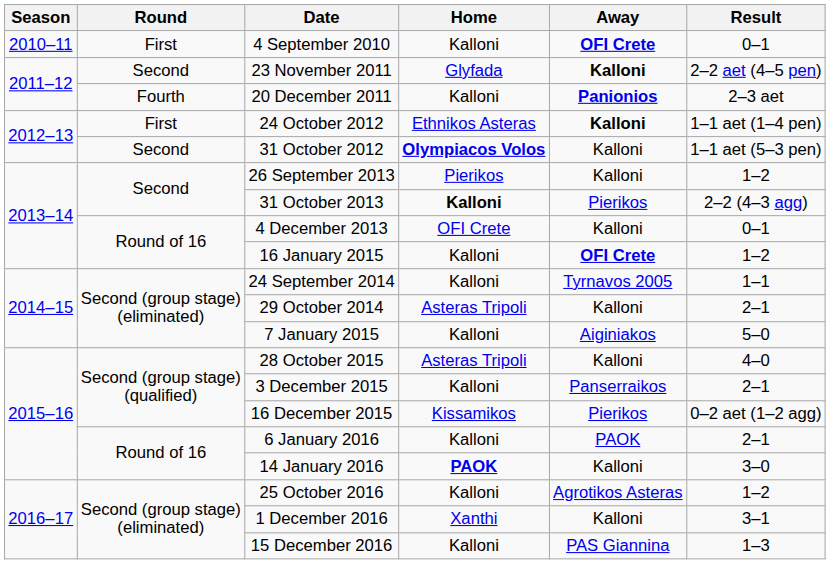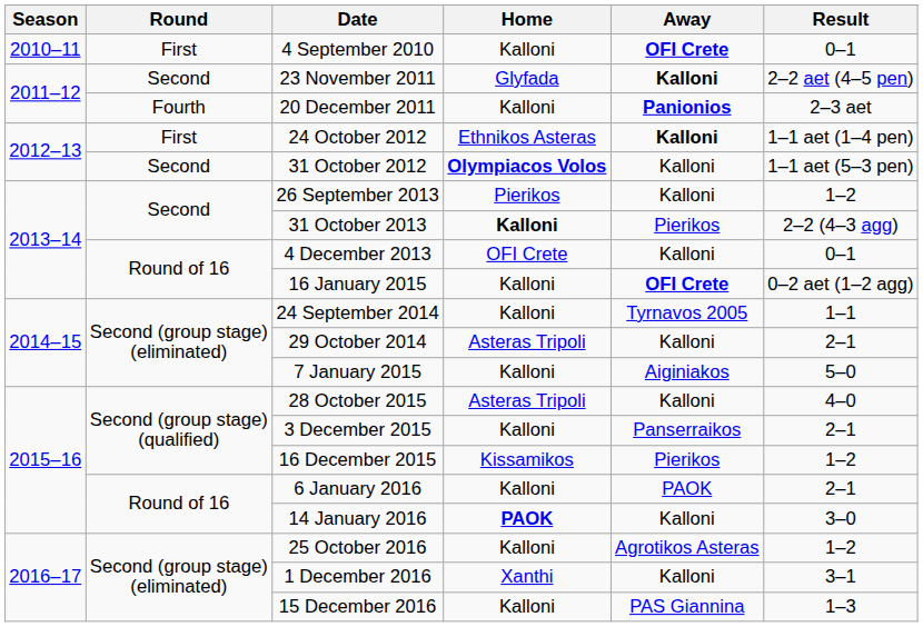16 January 2015 | Result: 1–2 -> 0–2 aet (1–2 agg)
16 December 2015 | Result: 0–2 aet (1–2 agg) -> 1–2
